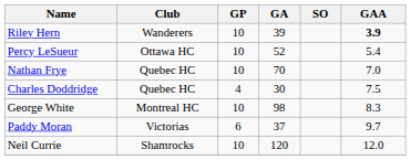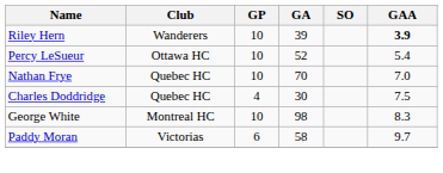Paddy Moran | GA: 37 -> 58
- row: Neil Currie | Shamrocks | 10 | 120 | 12.0
